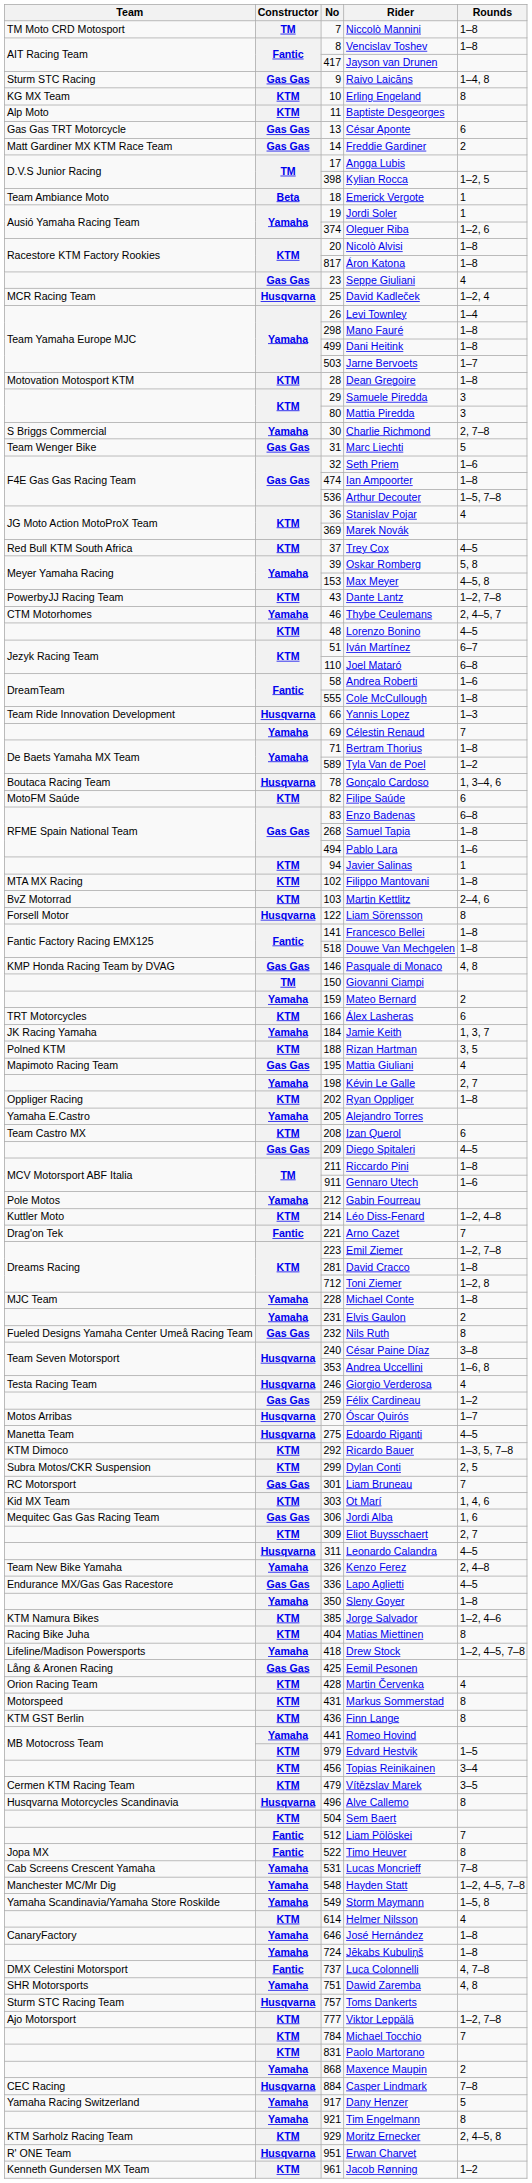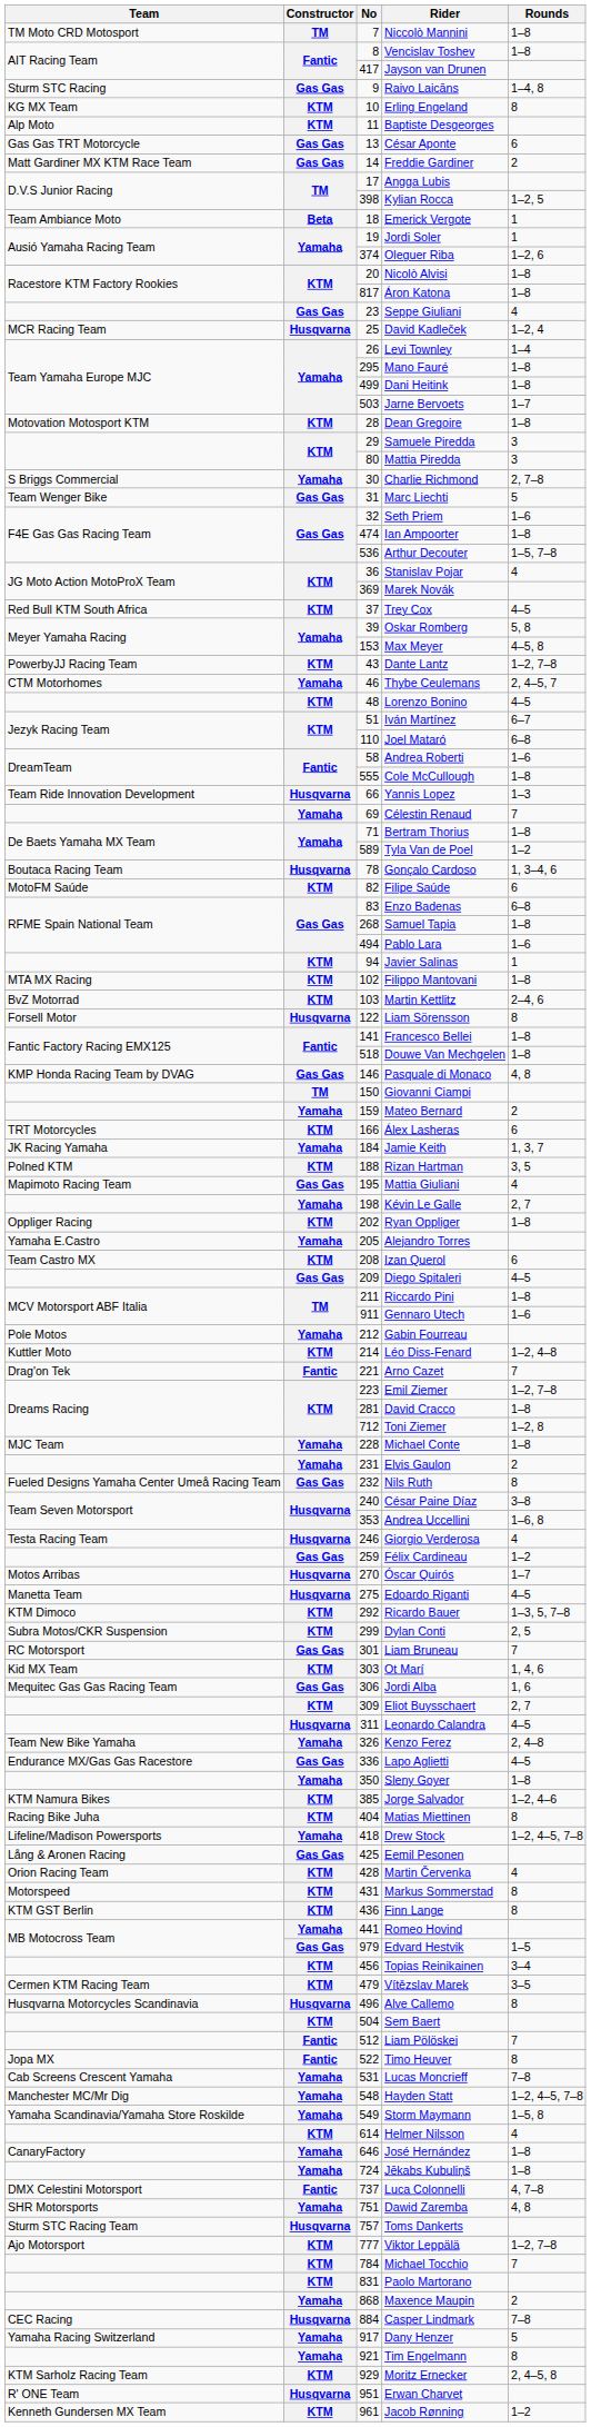Mano Fauré | No: 298 -> 295
Edvard Hestvik | Constructor: KTM -> Gas Gas
